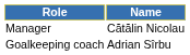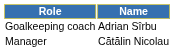rows swapped: Manager <-> Goalkeeping coach
